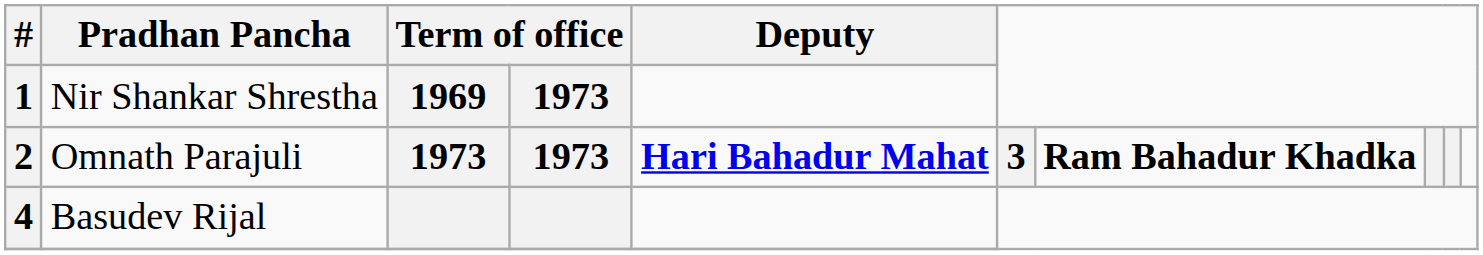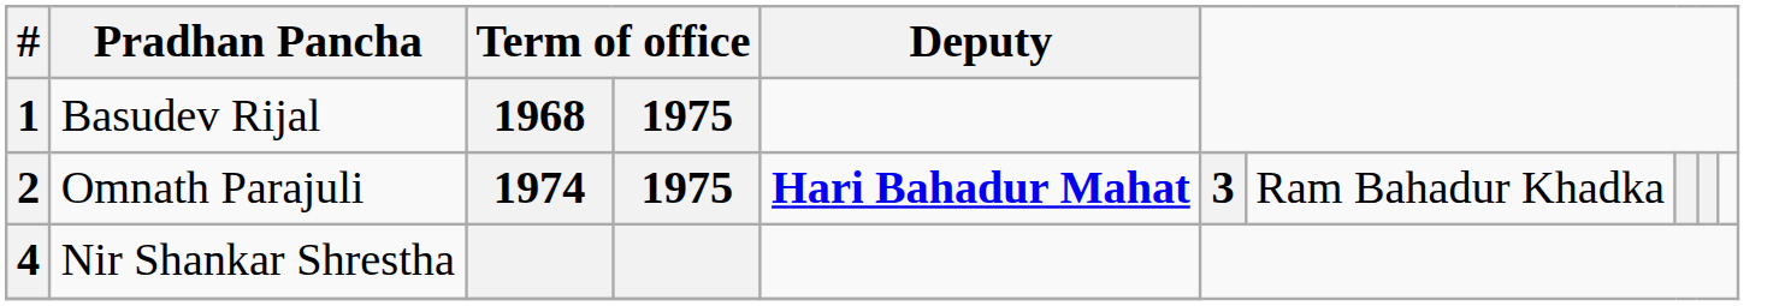1 | Pradhan Pancha: Nir Shankar Shrestha -> Basudev Rijal
1 | column 3: 1969 -> 1968
1 | column 4: 1973 -> 1975
2 | column 3: 1973 -> 1974
2 | column 4: 1973 -> 1975
2 | column 7: bold -> normal
4 | Pradhan Pancha: Basudev Rijal -> Nir Shankar Shrestha
